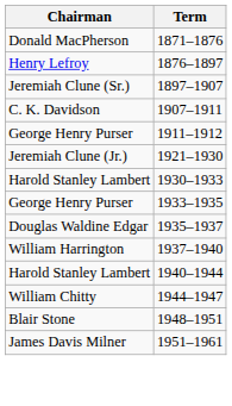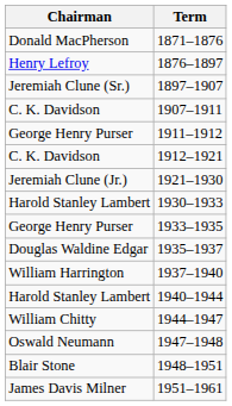+ row: C. K. Davidson | 1912–1921
+ row: Oswald Neumann | 1947–1948
